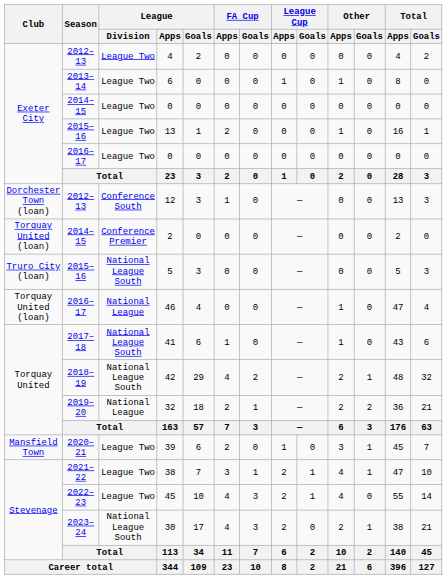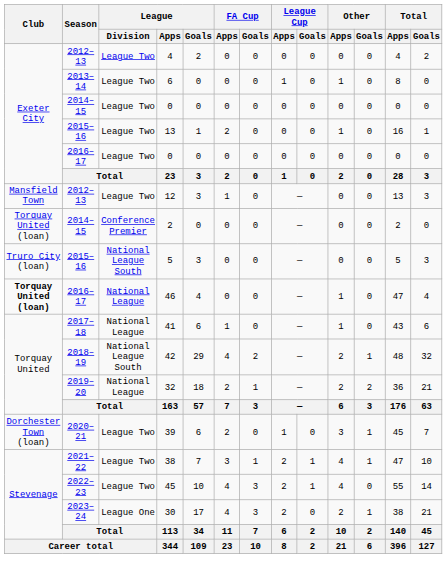12 | Club: Dorchester Town (loan) -> Mansfield Town
12 | League / Division: Conference South -> League Two
46 | Club: normal -> bold
41 | League / Division: National League South -> National League
39 | Club: Mansfield Town -> Dorchester Town (loan)
30 | League / Division: National League South -> League One
